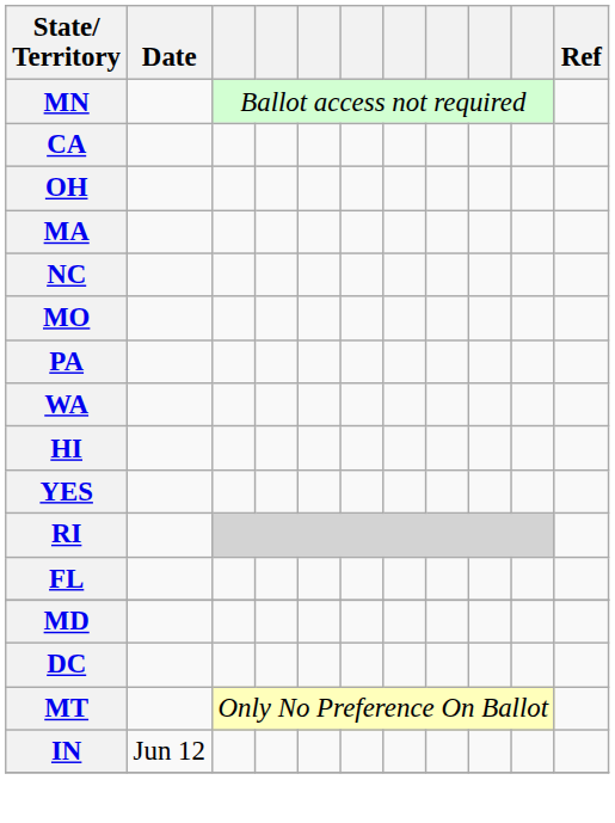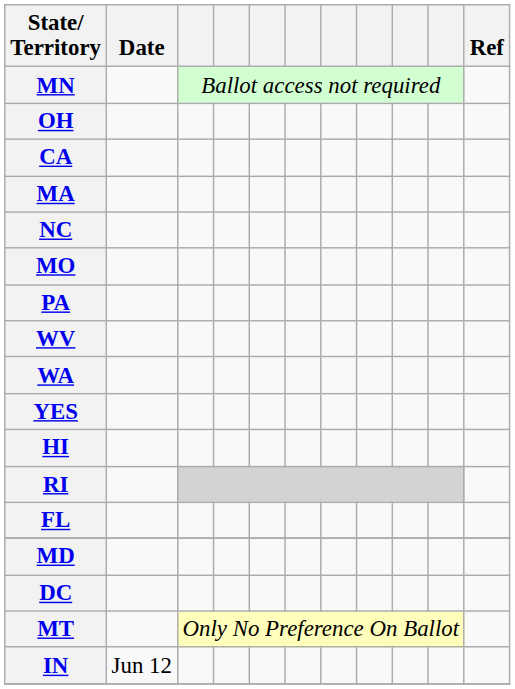rows swapped: OH <-> CA
+ row: WV
rows swapped: HI <-> YES
